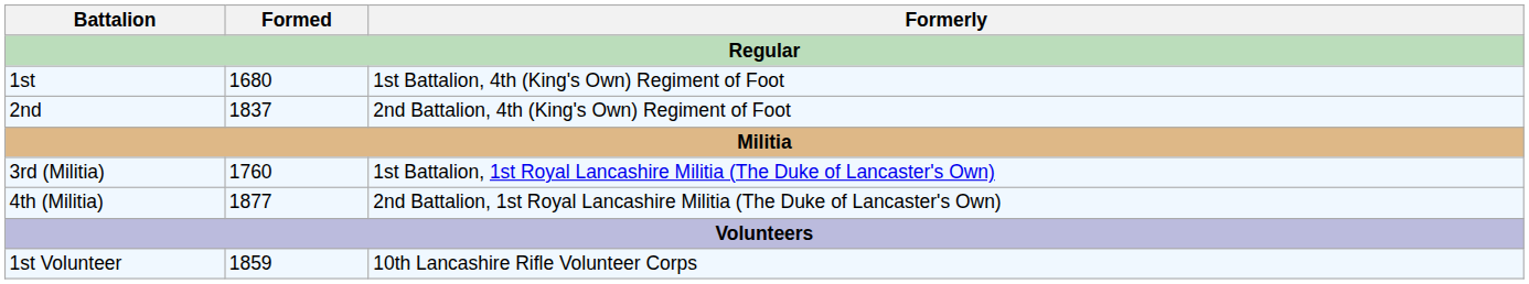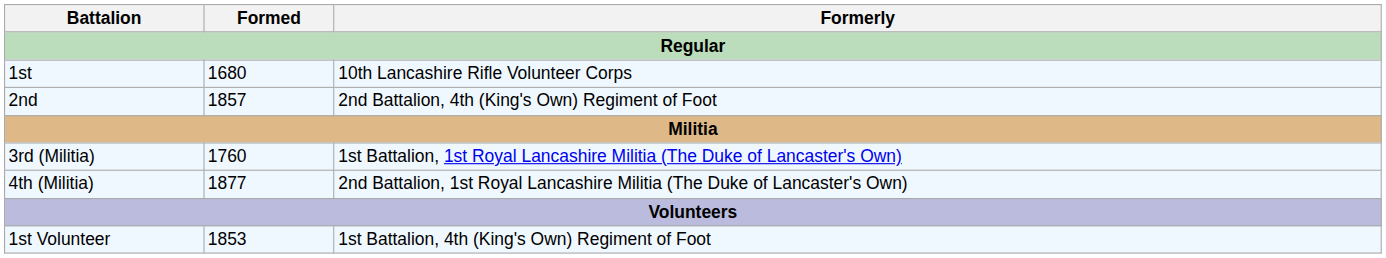1st | Formerly: 1st Battalion, 4th (King's Own) Regiment of Foot -> 10th Lancashire Rifle Volunteer Corps
2nd | Formed: 1837 -> 1857
1st Volunteer | Formed: 1859 -> 1853
1st Volunteer | Formerly: 10th Lancashire Rifle Volunteer Corps -> 1st Battalion, 4th (King's Own) Regiment of Foot
